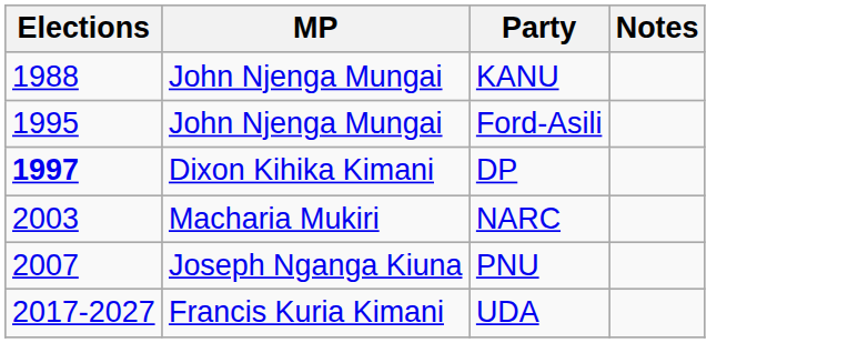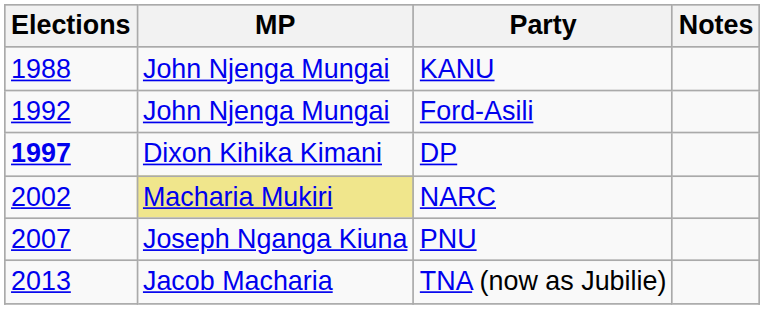Ford-Asili | Elections: 1995 -> 1992
NARC | Elections: 2003 -> 2002
NARC | MP: no background -> khaki background
+ row: 2013 | Jacob Macharia | TNA (now as Jubilie)
- row: 2017-2027 | Francis Kuria Kimani | UDA
